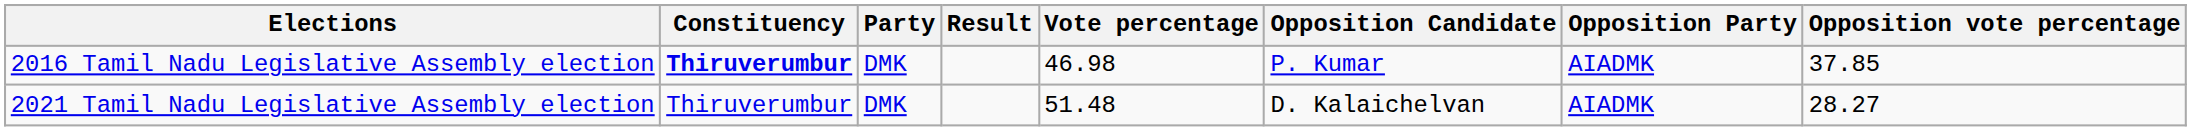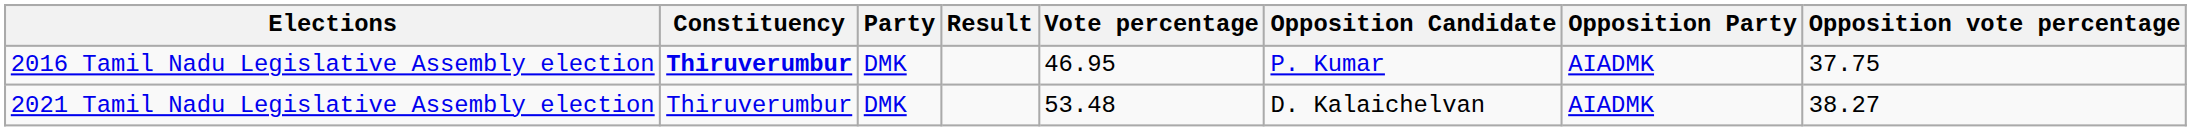2016 Tamil Nadu Legislative Assembly election | Vote percentage: 46.98 -> 46.95
2016 Tamil Nadu Legislative Assembly election | Opposition vote percentage: 37.85 -> 37.75
2021 Tamil Nadu Legislative Assembly election | Vote percentage: 51.48 -> 53.48
2021 Tamil Nadu Legislative Assembly election | Opposition vote percentage: 28.27 -> 38.27
